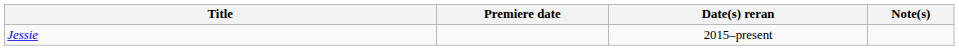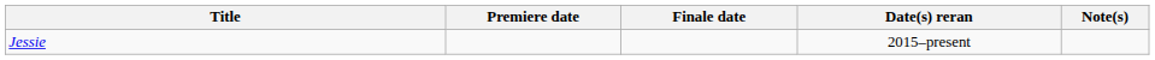+ column: Finale date
